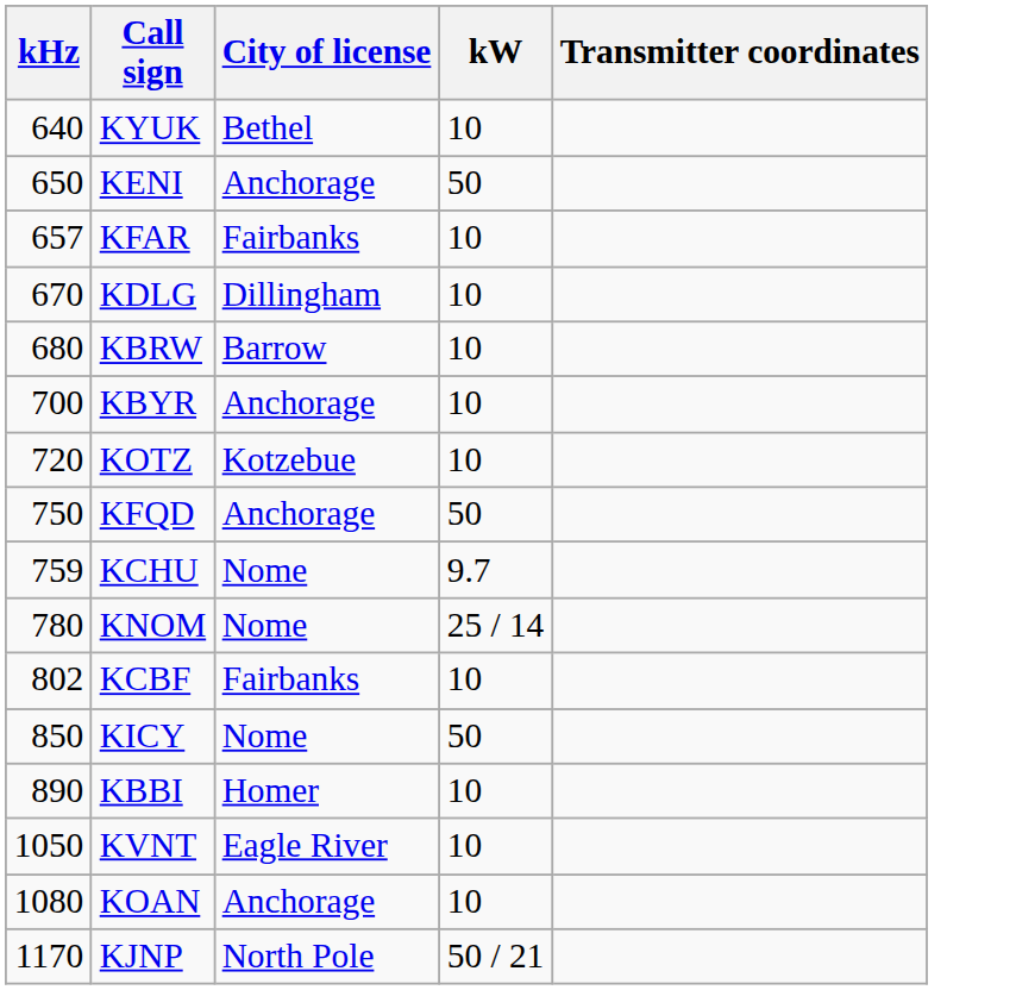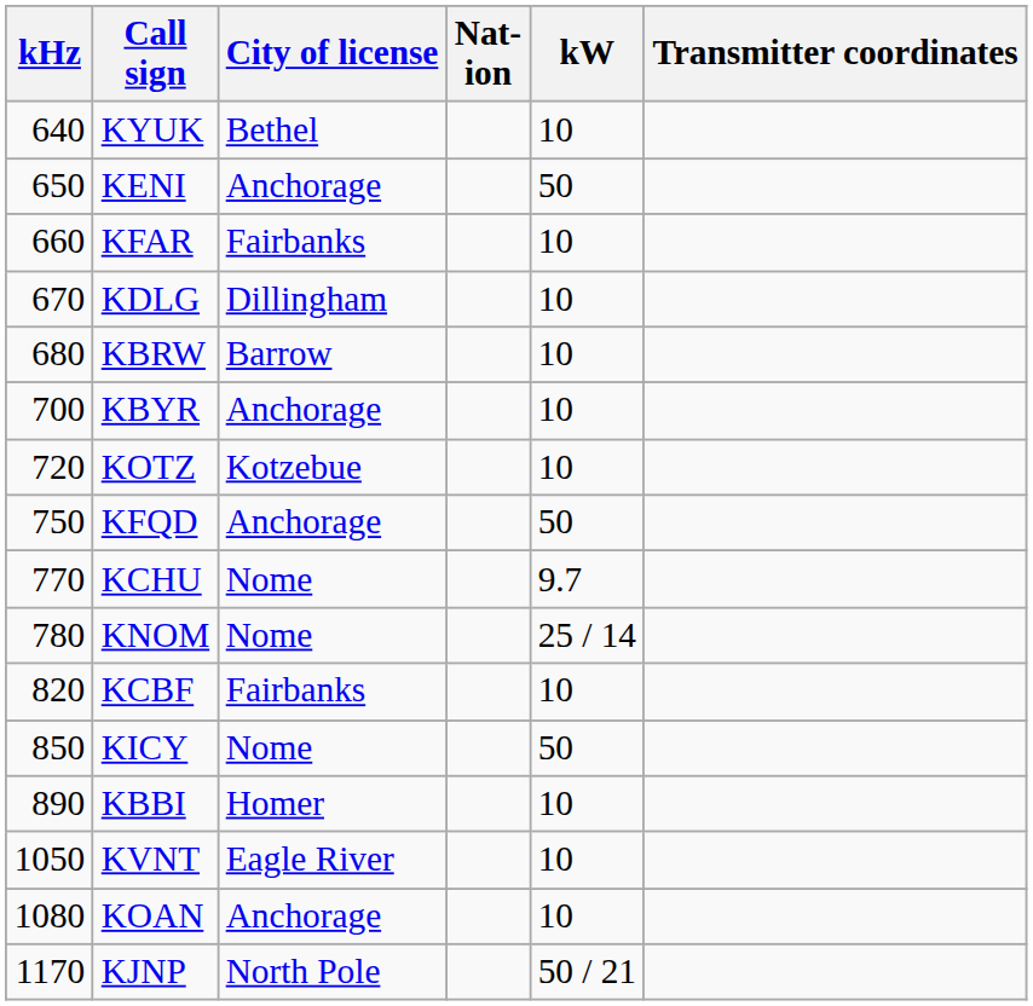+ column: Nat- ion
KFAR | kHz: 657 -> 660
KCHU | kHz: 759 -> 770
KCBF | kHz: 802 -> 820
